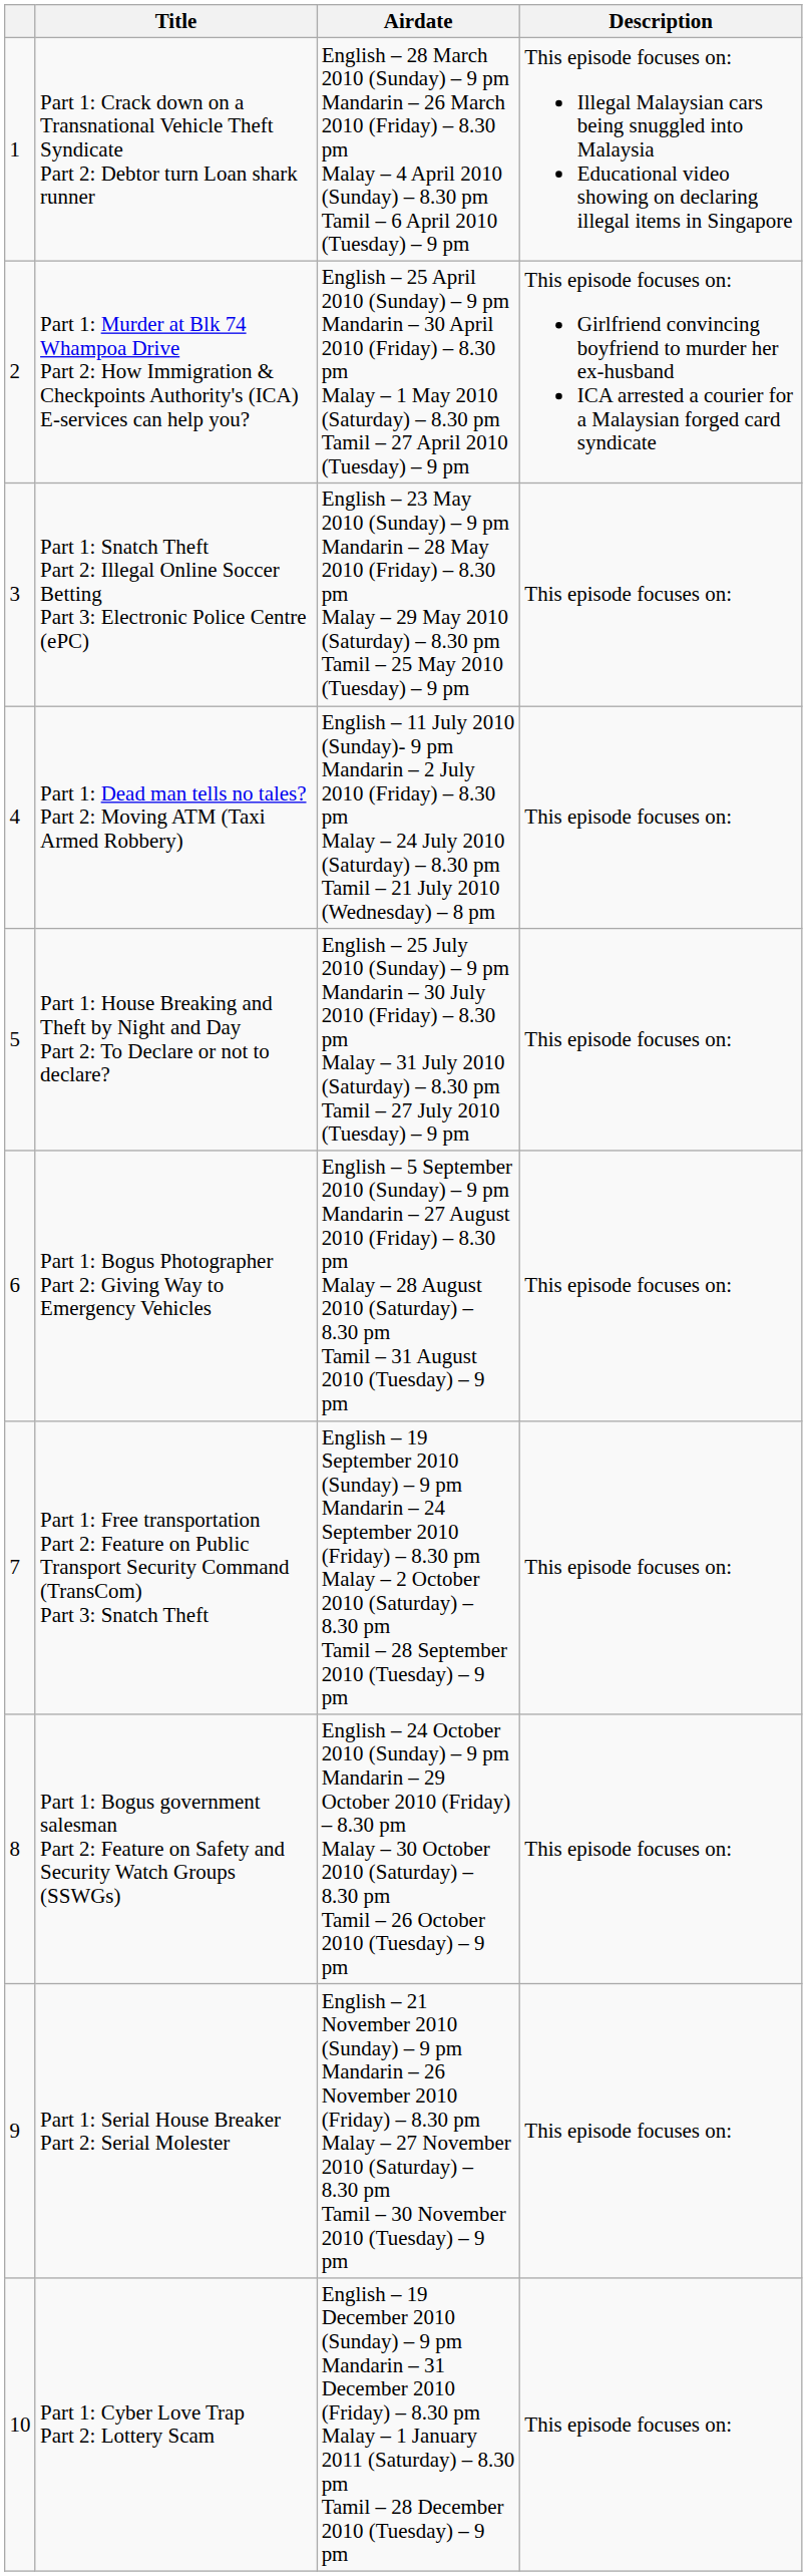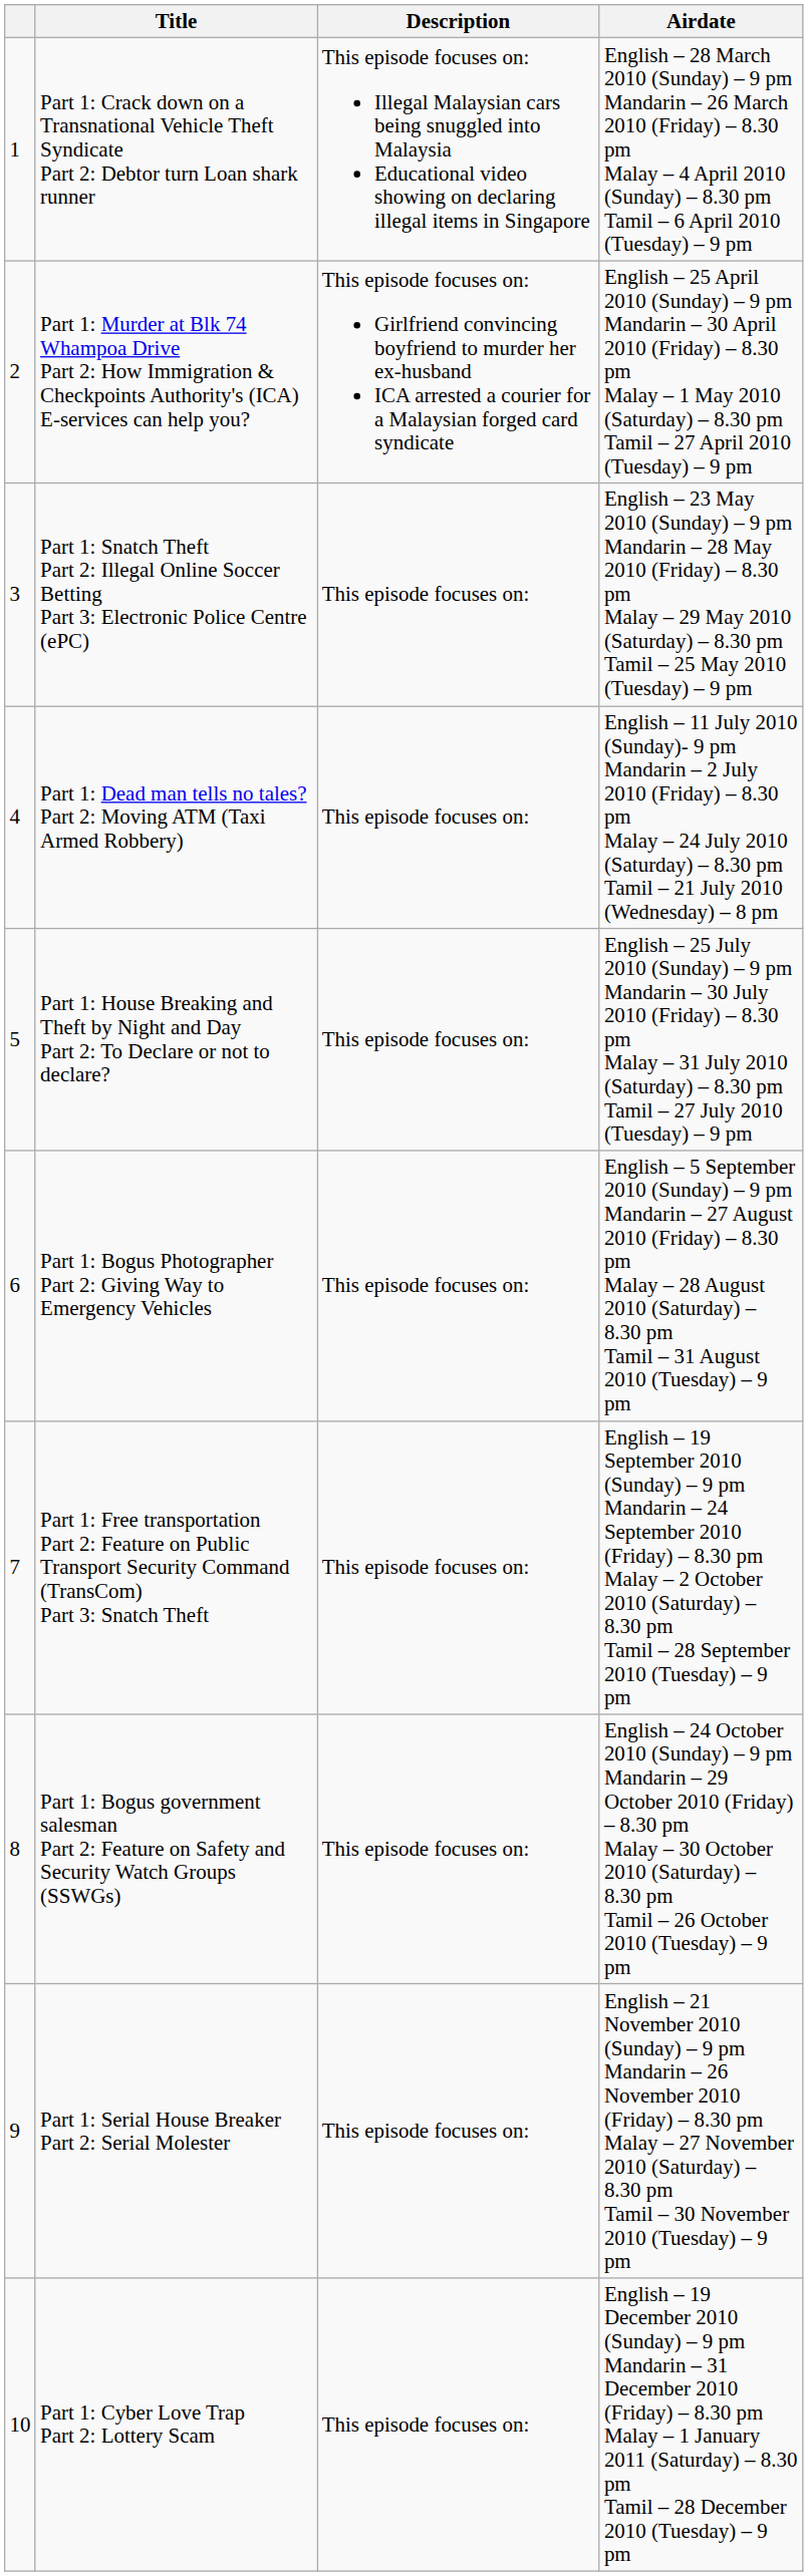columns swapped: Description <-> Airdate
